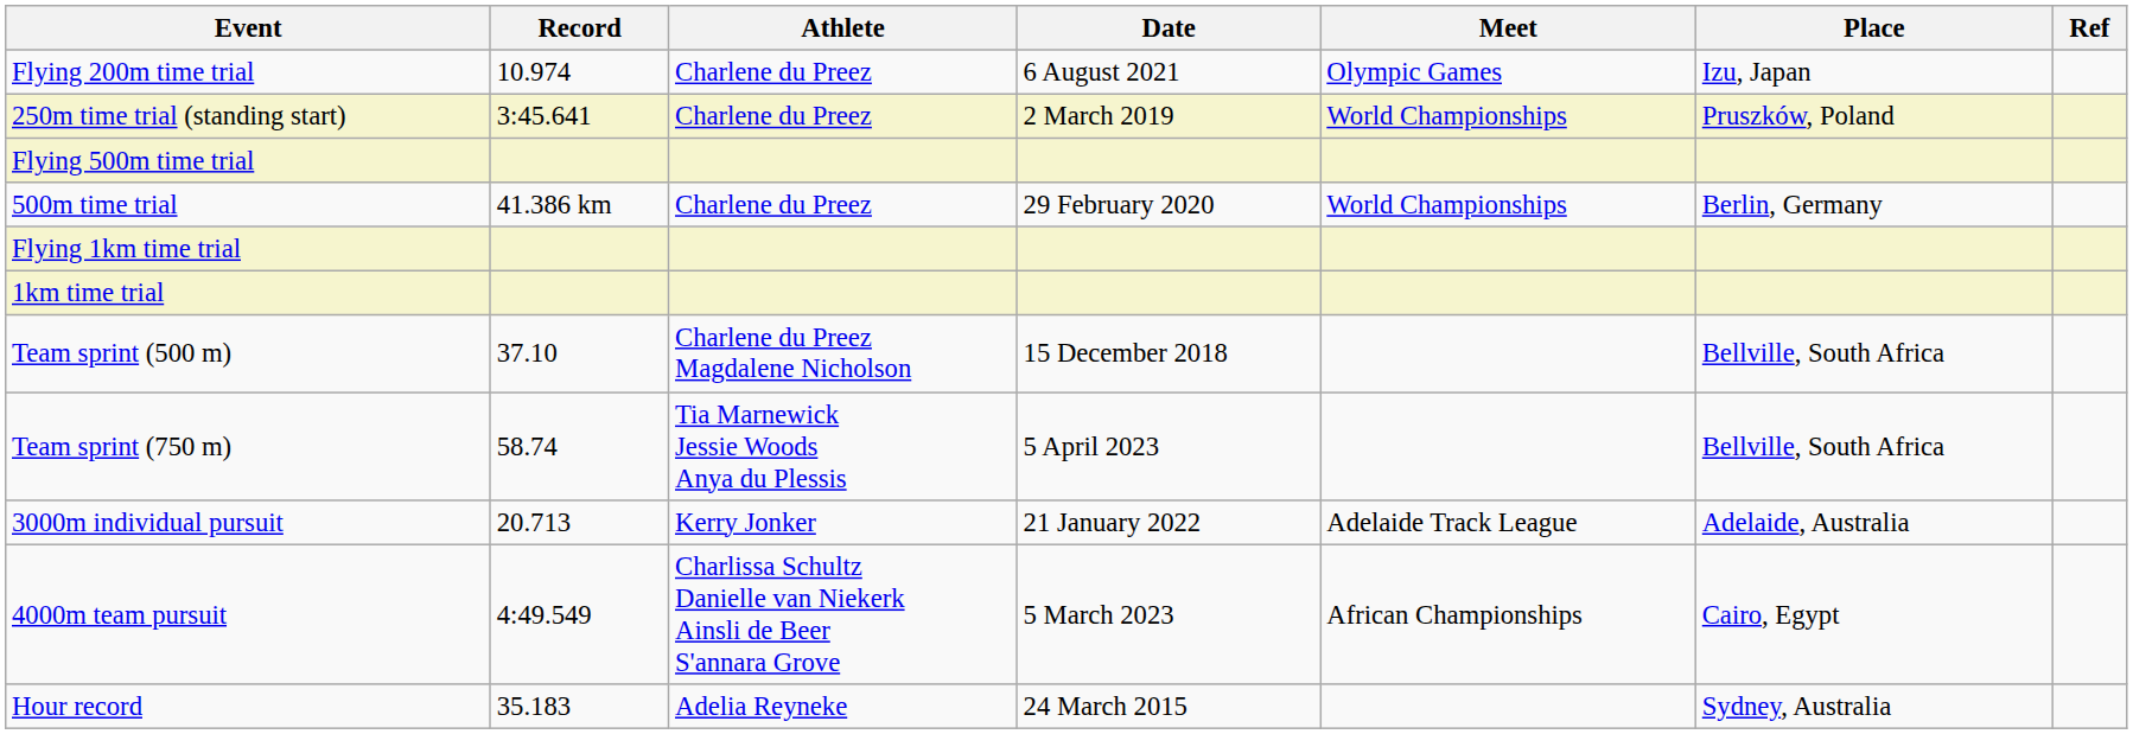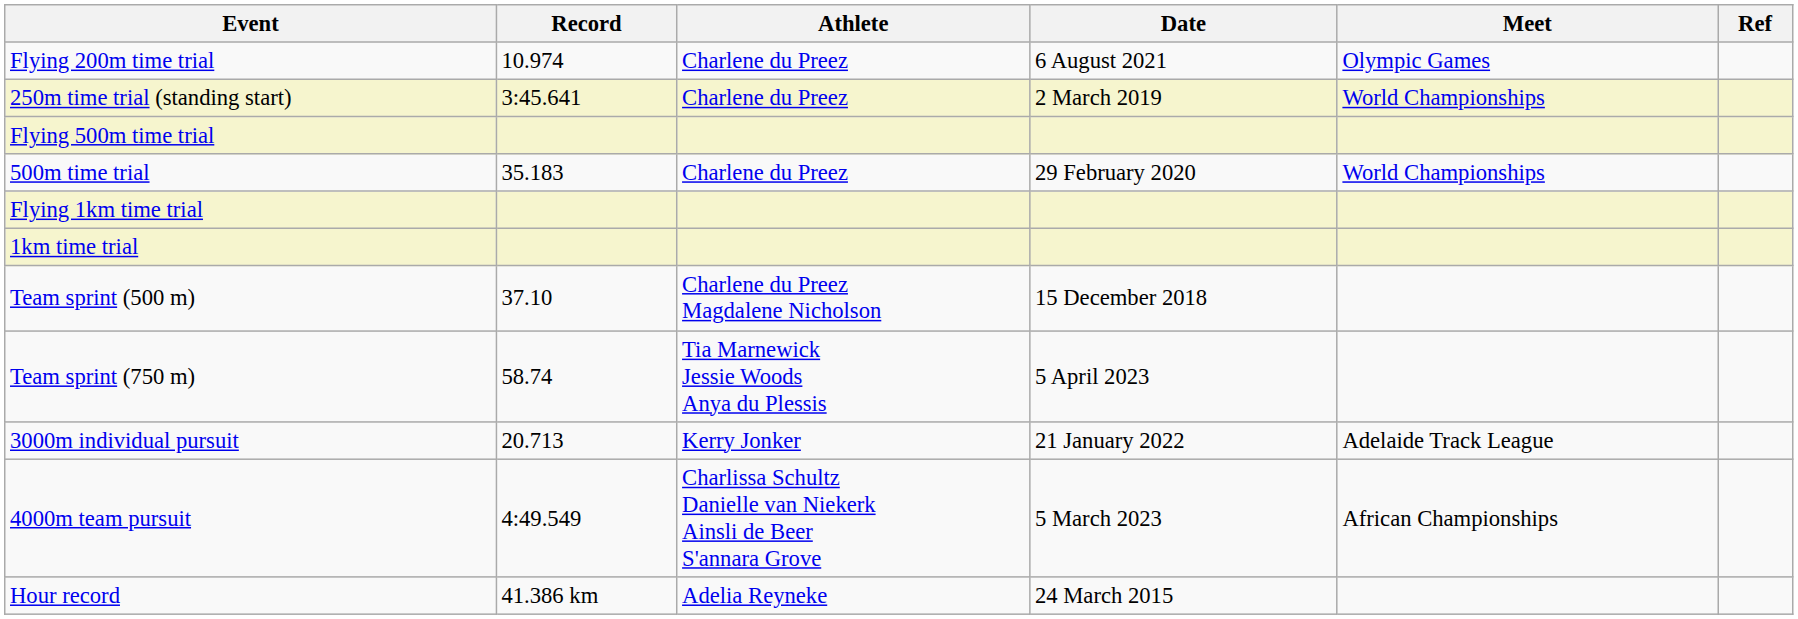- column: Place | Izu, Japan | Pruszków, Poland | Berlin, Germany | Bellville, South Africa | Bellville, South Africa | Adelaide, Australia | Cairo, Egypt | Sydney, Australia
500m time trial | Record: 41.386 km -> 35.183
Hour record | Record: 35.183 -> 41.386 km
